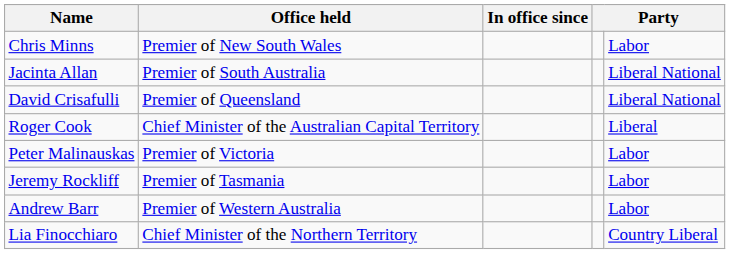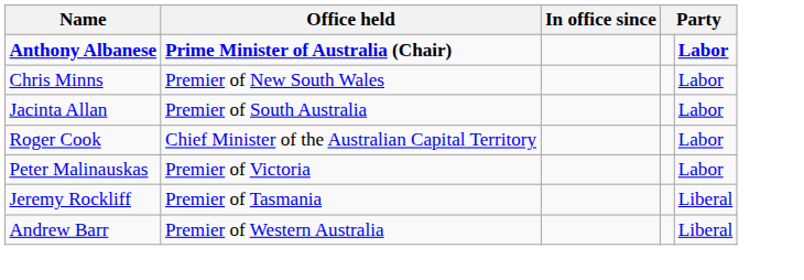+ row: Anthony Albanese | Prime Minister of Australia (Chair) | Labor
Jacinta Allan | column 5: Liberal National -> Labor
- row: David Crisafulli | Premier of Queensland | Liberal National
Roger Cook | column 5: Liberal -> Labor
Jeremy Rockliff | column 5: Labor -> Liberal
Andrew Barr | column 5: Labor -> Liberal
- row: Lia Finocchiaro | Chief Minister of the Northern Territory | Country Liberal
